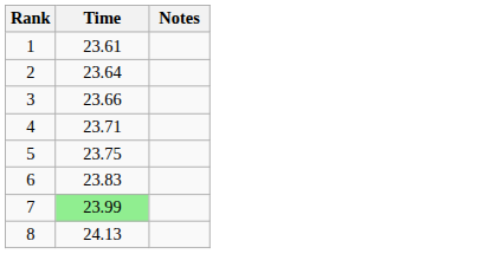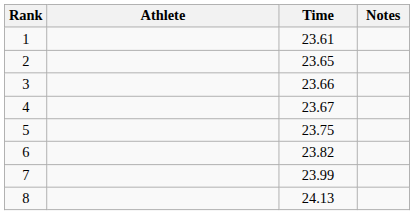+ column: Athlete
2 | Time: 23.64 -> 23.65
4 | Time: 23.71 -> 23.67
6 | Time: 23.83 -> 23.82
7 | Time: lightgreen background -> no background
